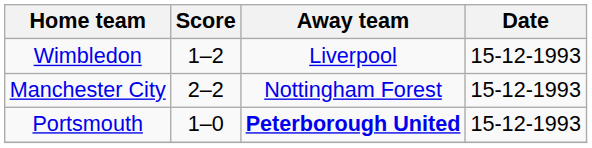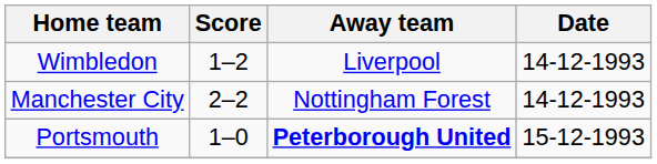Wimbledon | Date: 15-12-1993 -> 14-12-1993
Manchester City | Date: 15-12-1993 -> 14-12-1993
